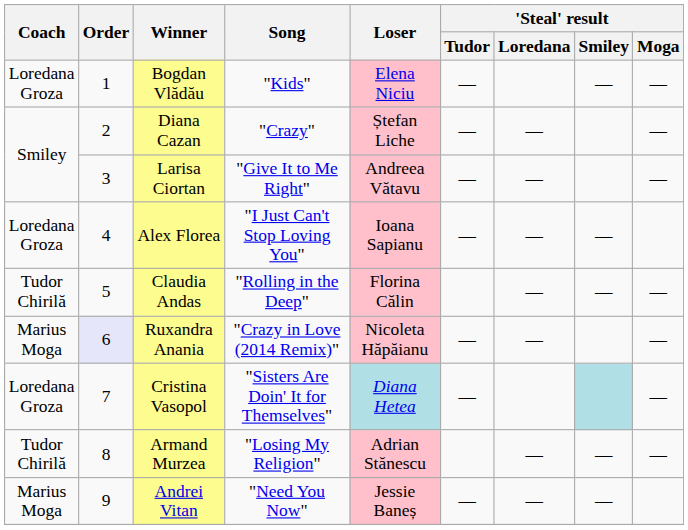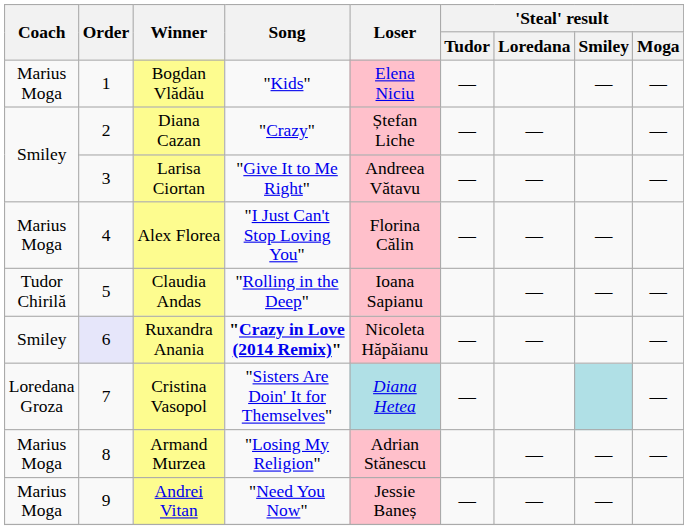Bogdan Vlădău | Coach: Loredana Groza -> Marius Moga
Alex Florea | Coach: Loredana Groza -> Marius Moga
Alex Florea | Loser: Ioana Sapianu -> Florina Călin
Claudia Andas | Loser: Florina Călin -> Ioana Sapianu
Ruxandra Anania | Coach: Marius Moga -> Smiley
Ruxandra Anania | Song: normal -> bold
Armand Murzea | Coach: Tudor Chirilă -> Marius Moga
